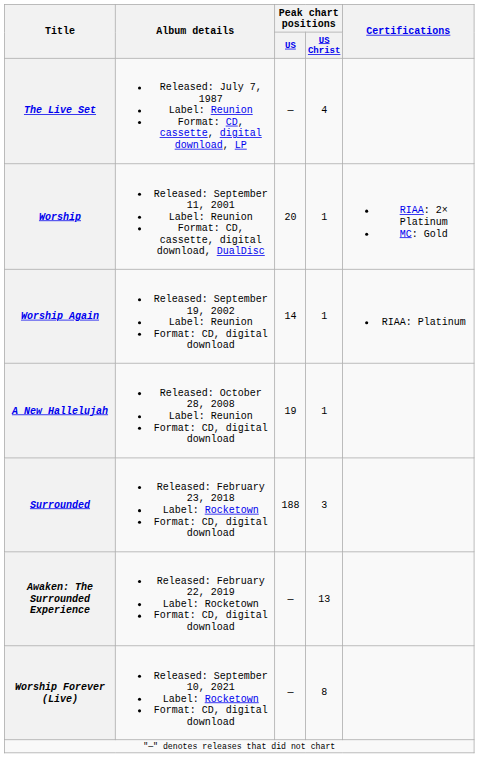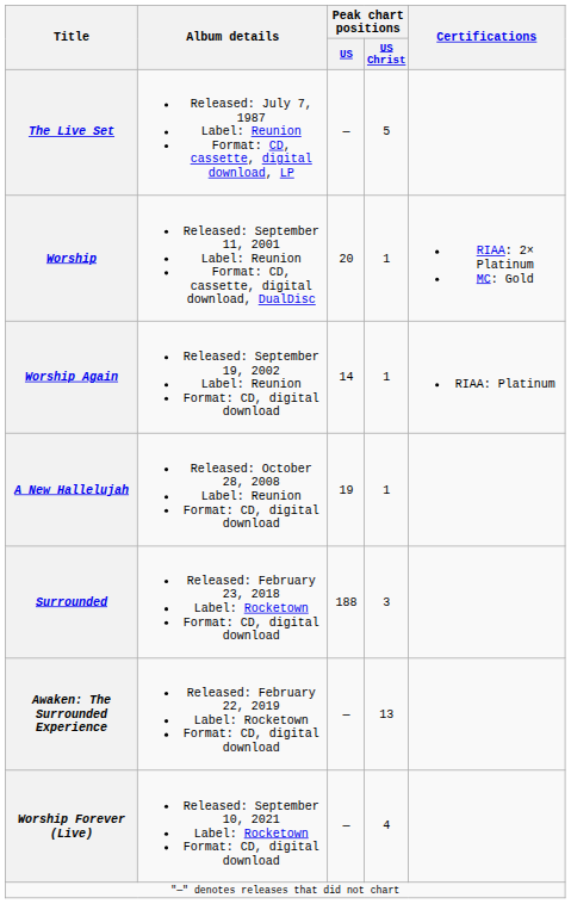The Live Set | Peak chart positions / US Christ: 4 -> 5
Worship Forever (Live) | Peak chart positions / US Christ: 8 -> 4
